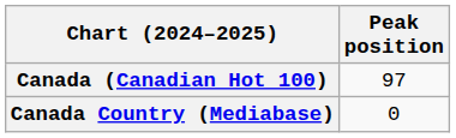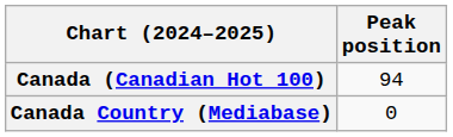Canada (Canadian Hot 100) | Peak position: 97 -> 94
